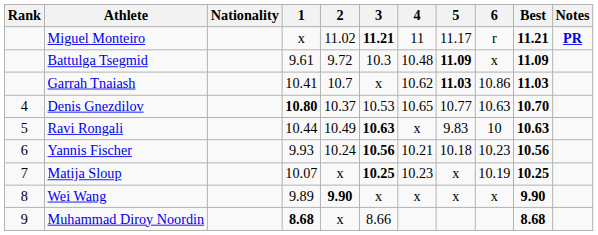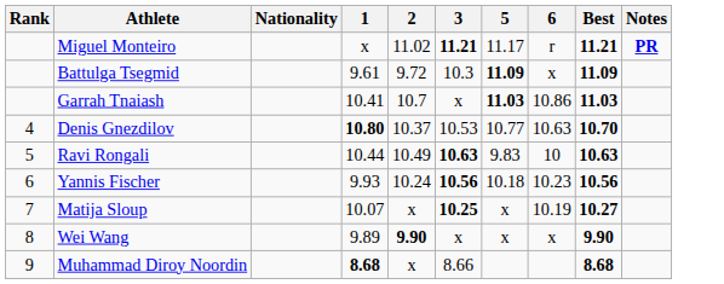- column: 4 | 11 | 10.48 | 10.62 | 10.65 | x | 10.21 | 10.23 | x
Matija Sloup | Best: 10.25 -> 10.27
